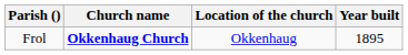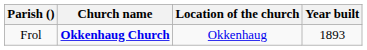Frol | Year built: 1895 -> 1893
